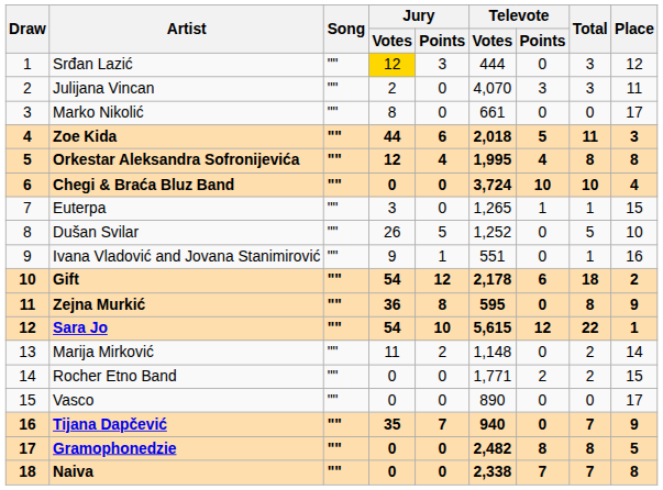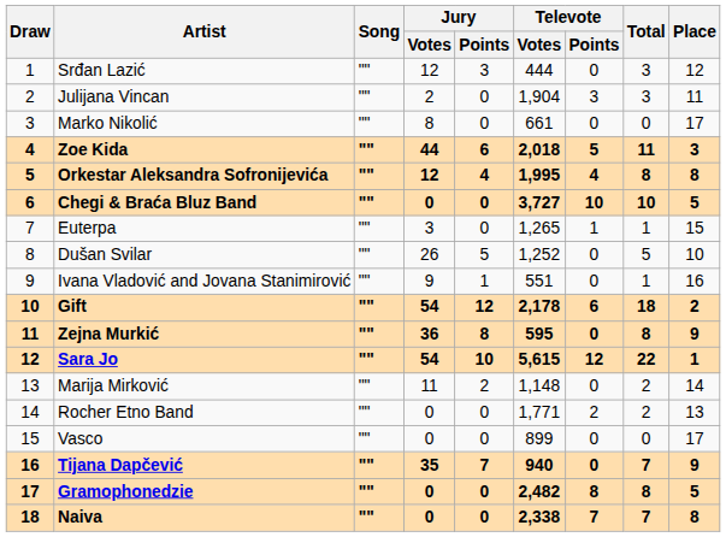Srđan Lazić | Jury / Votes: gold background -> no background
Julijana Vincan | Televote / Votes: 4,070 -> 1,904
Chegi & Braća Bluz Band | Televote / Votes: 3,724 -> 3,727
Chegi & Braća Bluz Band | Place: 4 -> 5
Rocher Etno Band | Place: 15 -> 13
Vasco | Televote / Votes: 890 -> 899
